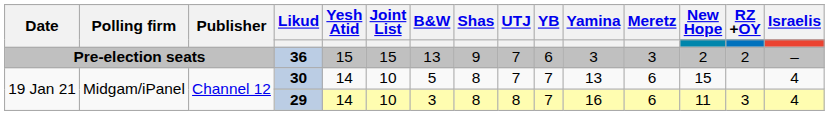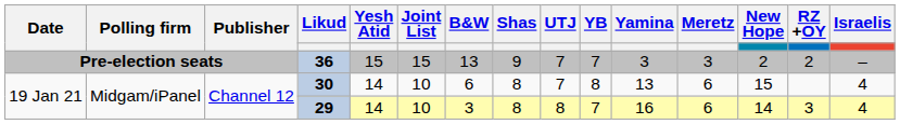36 | YB: 6 -> 7
30 | B&W: 5 -> 6
30 | YB: 7 -> 8
29 | New Hope: 11 -> 14
